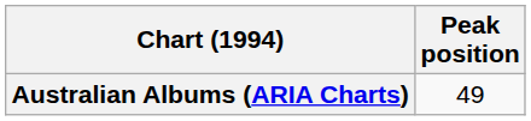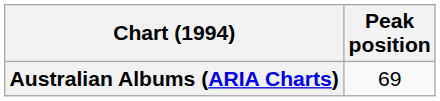Australian Albums (ARIA Charts) | Peak position: 49 -> 69
